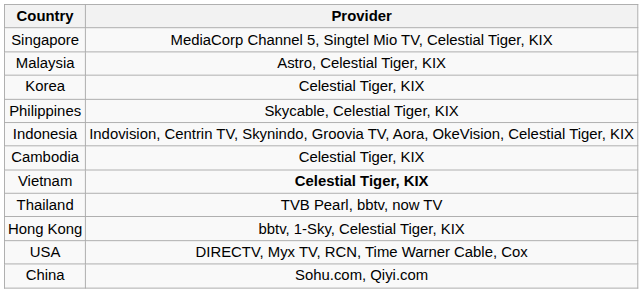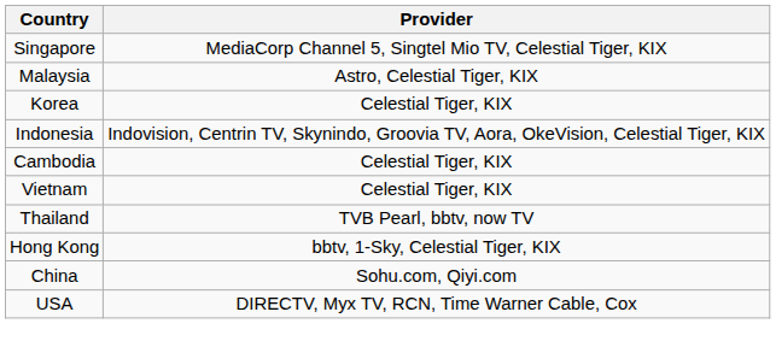- row: Philippines | Skycable, Celestial Tiger, KIX
Vietnam | Provider: bold -> normal
rows swapped: USA <-> China
